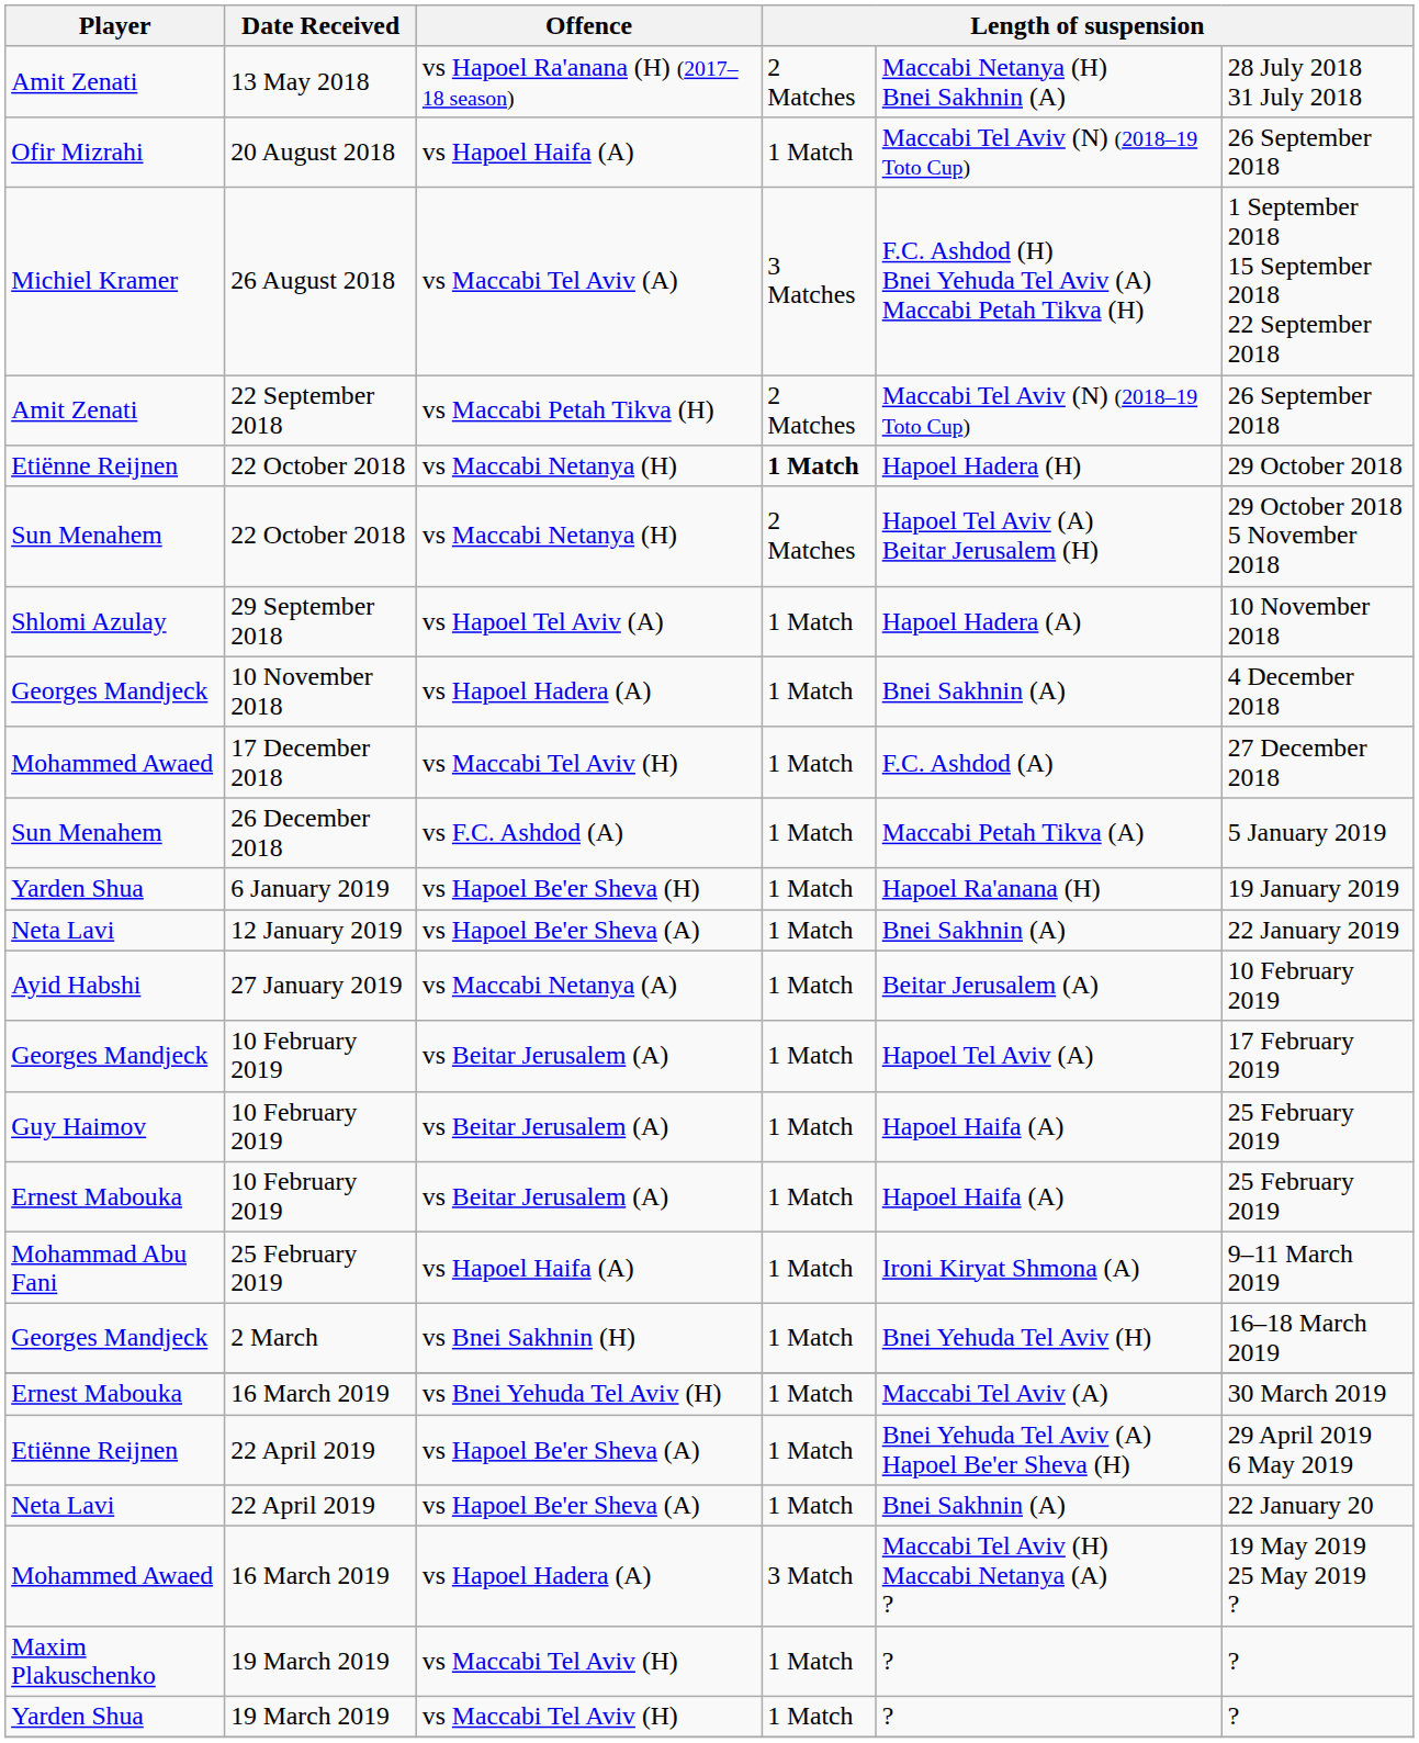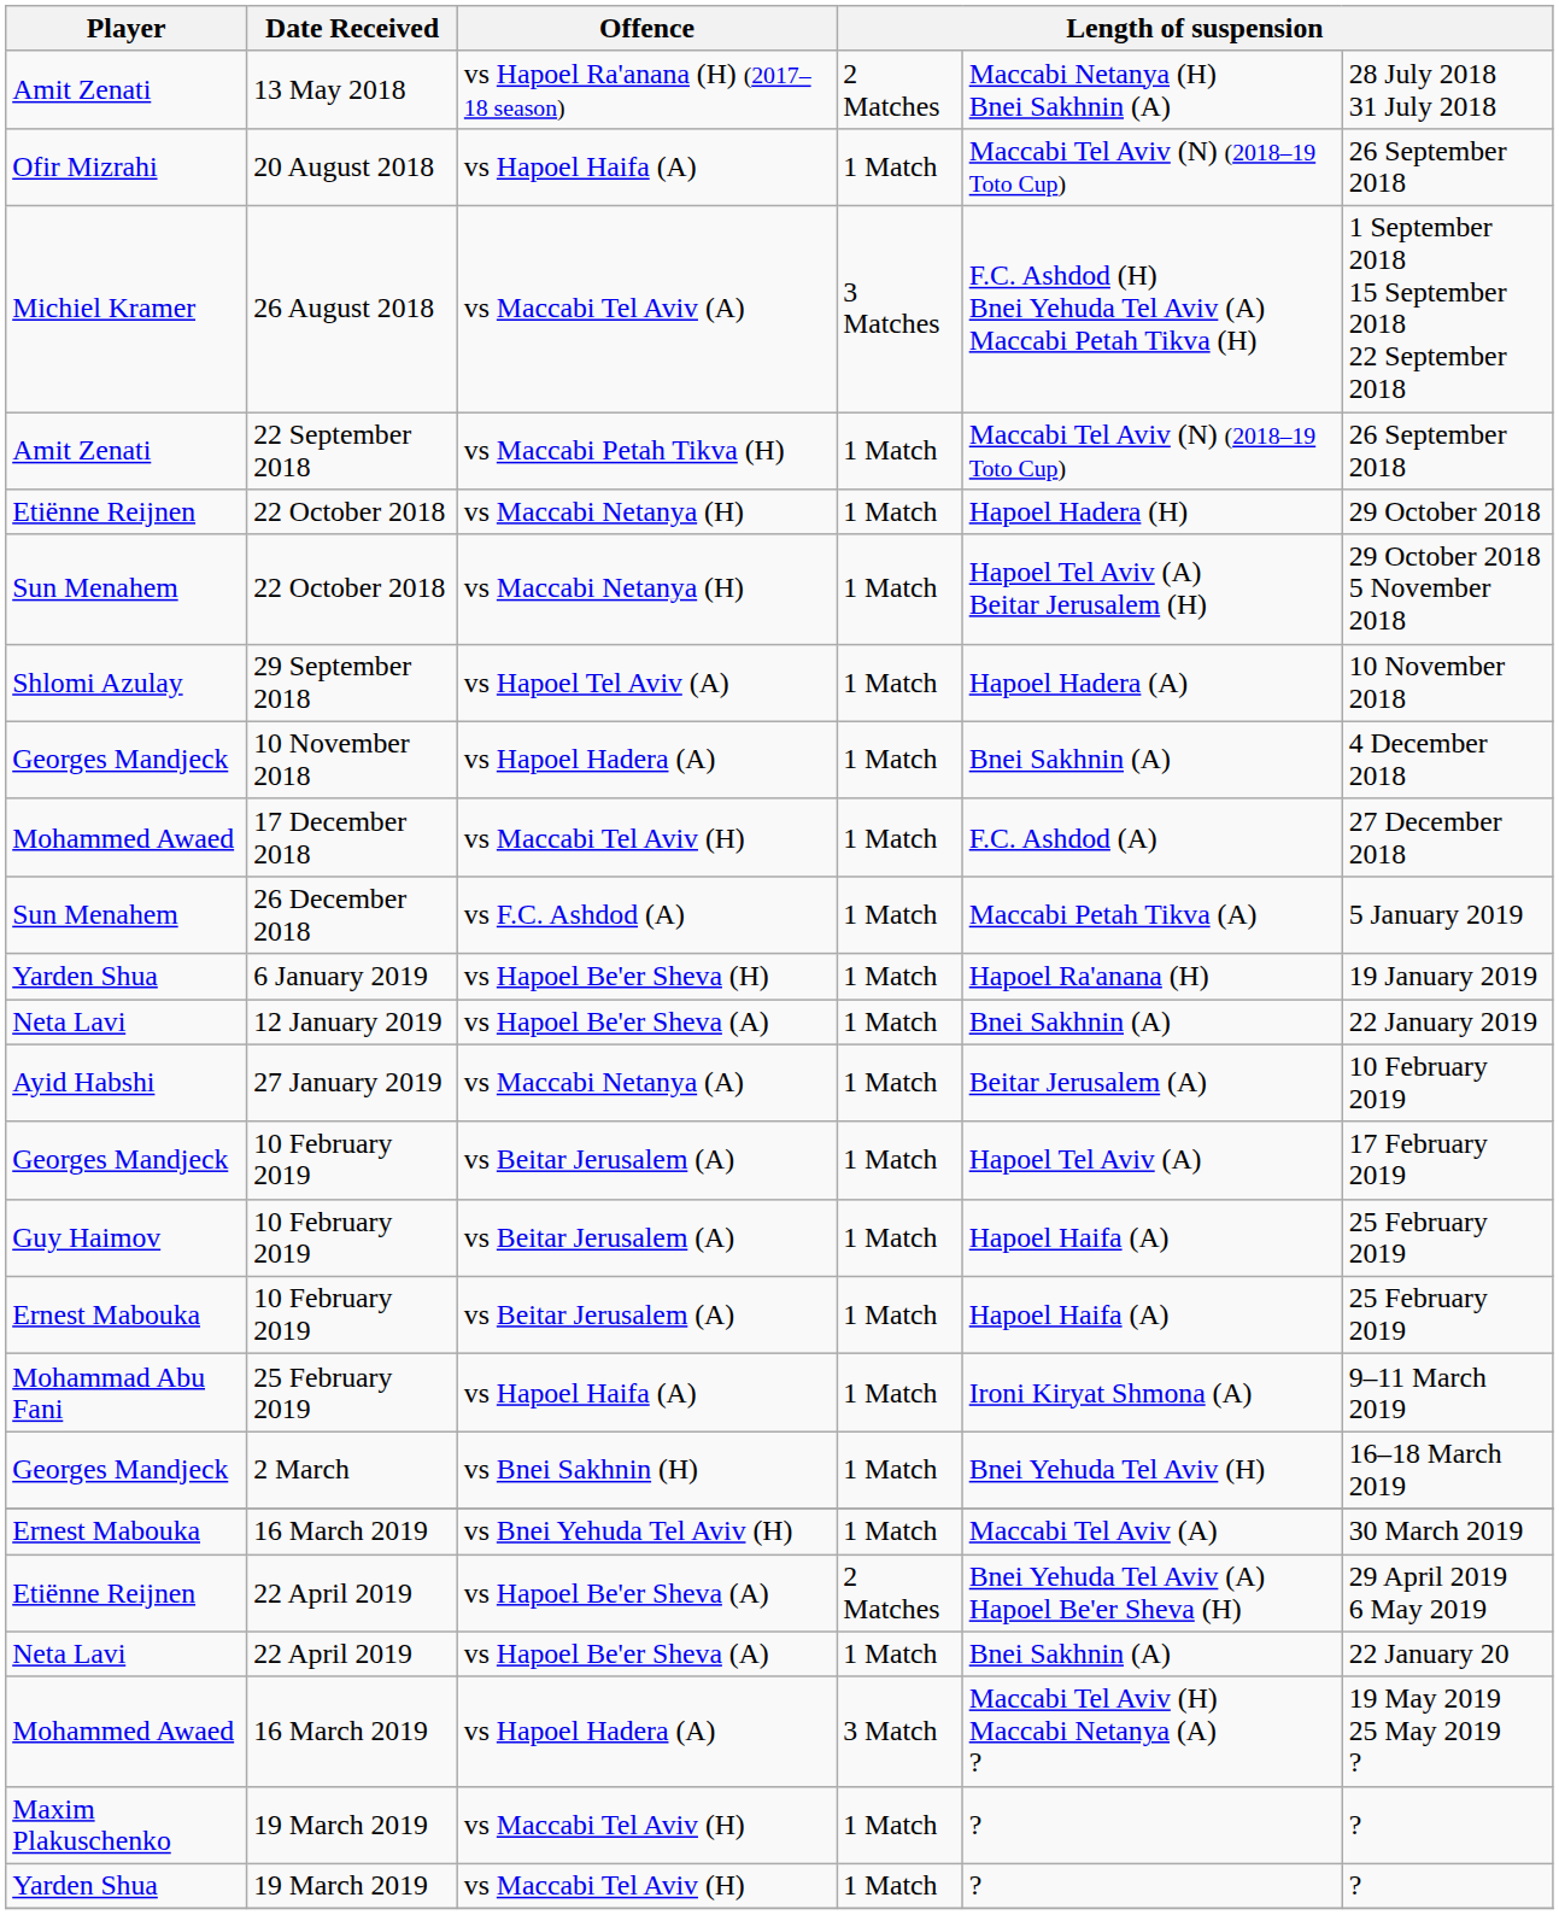22 September 2018 | column 4: 2 Matches -> 1 Match
Etiënne Reijnen / 22 October 2018 | column 4: bold -> normal
Sun Menahem / 22 October 2018 | column 4: 2 Matches -> 1 Match
Etiënne Reijnen / 22 April 2019 | column 4: 1 Match -> 2 Matches
